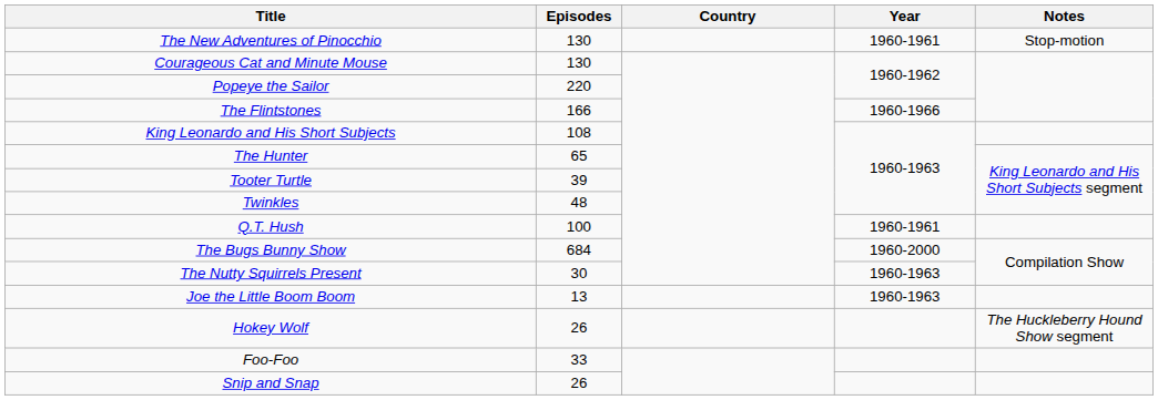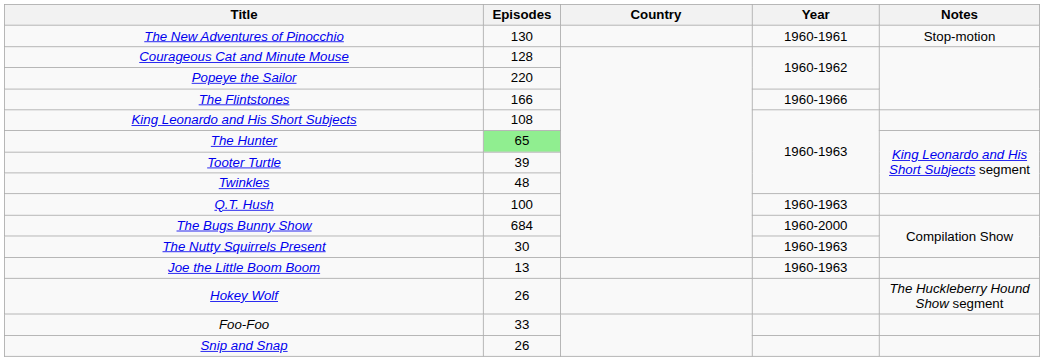Courageous Cat and Minute Mouse | Episodes: 130 -> 128
The Hunter | Episodes: no background -> lightgreen background
Q.T. Hush | Year: 1960-1961 -> 1960-1963
